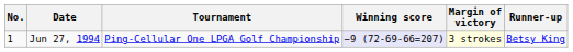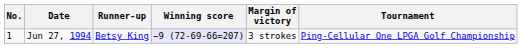columns swapped: Tournament <-> Runner-up
Jun 27, 1994 | Margin of victory: lightyellow background -> no background
